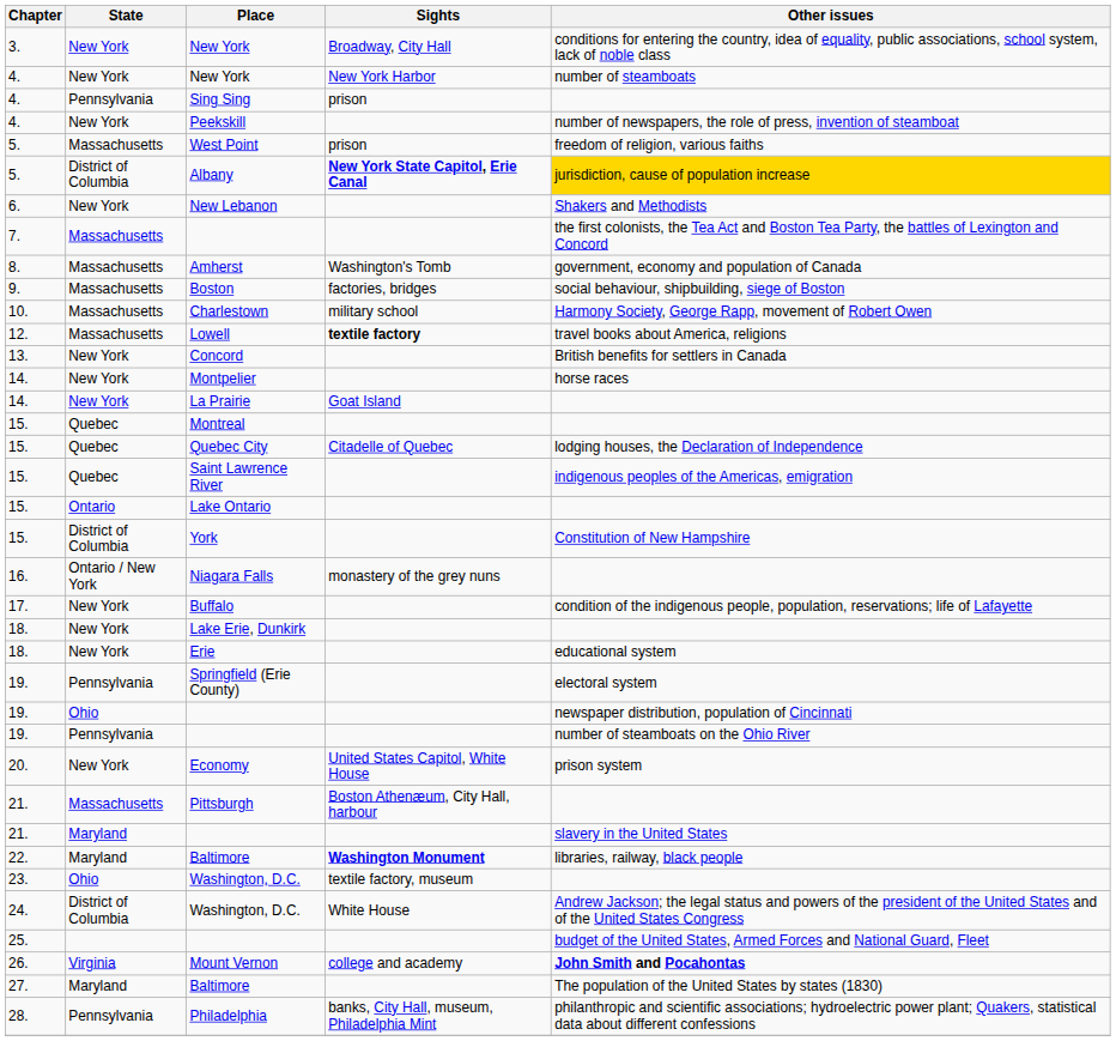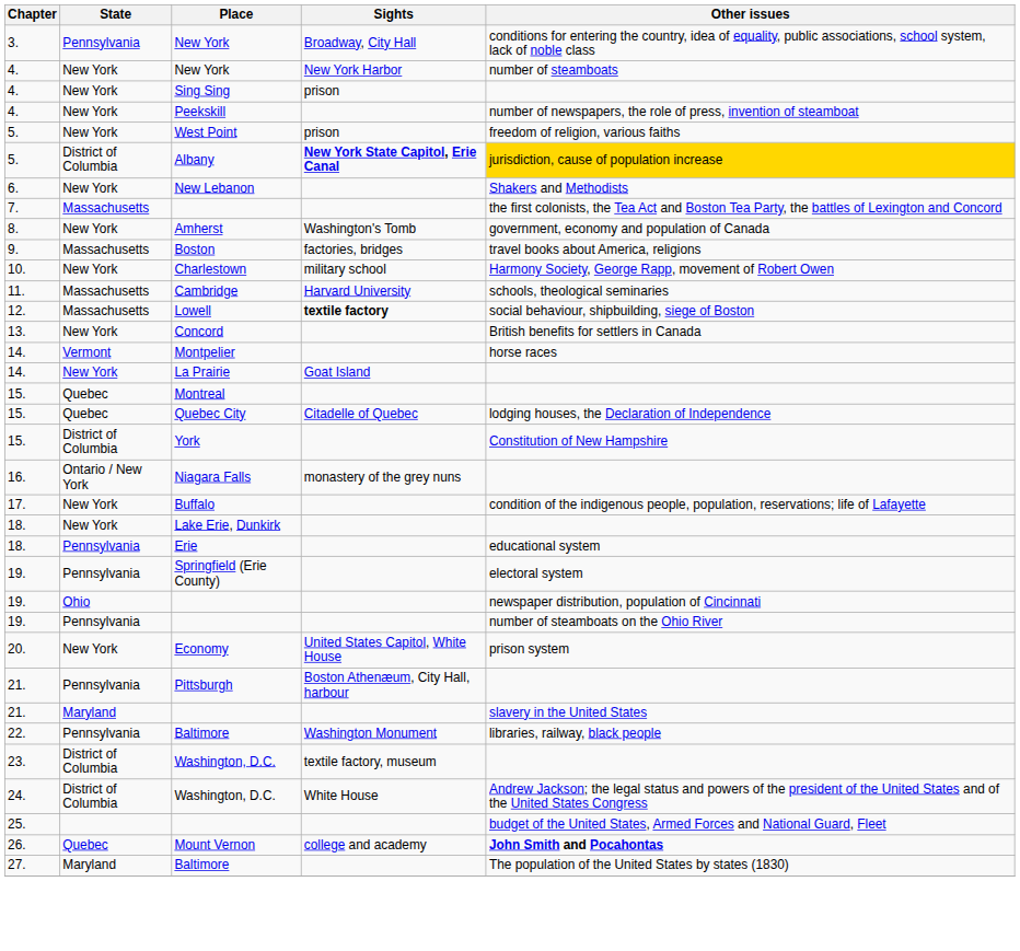3. / New York | State: New York -> Pennsylvania
Sing Sing | State: Pennsylvania -> New York
West Point | State: Massachusetts -> New York
Amherst | State: Massachusetts -> New York
Boston | Other issues: social behaviour, shipbuilding, siege of Boston -> travel books about America, religions
Charlestown | State: Massachusetts -> New York
+ row: 11. | Massachusetts | Cambridge | Harvard University | schools, theological seminaries
Lowell | Other issues: travel books about America, religions -> social behaviour, shipbuilding, siege of Boston
Montpelier | State: New York -> Vermont
- row: 15. | Quebec | Saint Lawrence River | indigenous peoples of the Americas, emigration
- row: 15. | Ontario | Lake Ontario
Erie | State: New York -> Pennsylvania
Pittsburgh | State: Massachusetts -> Pennsylvania
22. / Baltimore | State: Maryland -> Pennsylvania
22. / Baltimore | Sights: bold -> normal
23. / Washington, D.C. | State: Ohio -> District of Columbia
Mount Vernon | State: Virginia -> Quebec
- row: 28. | Pennsylvania | Philadelphia | banks, City Hall, museum, Philadelphia Mint | philanthropic and scientific associations; hydroelectric power plant; Quakers, statistical data about different confessions
